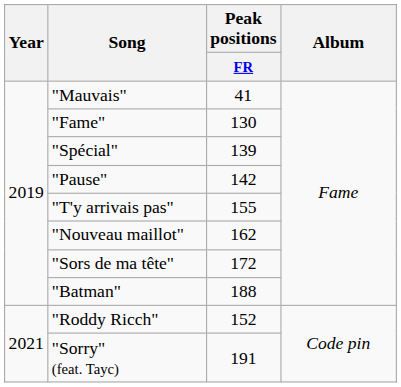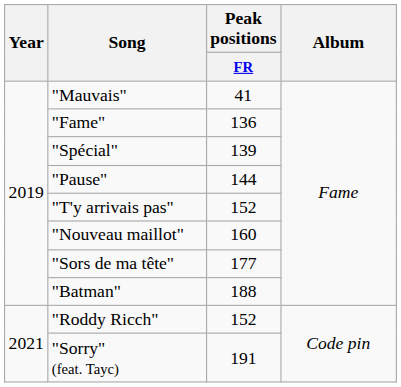"Fame" | Peak positions / FR: 130 -> 136
"Pause" | Peak positions / FR: 142 -> 144
"T'y arrivais pas" | Peak positions / FR: 155 -> 152
"Nouveau maillot" | Peak positions / FR: 162 -> 160
"Sors de ma tête" | Peak positions / FR: 172 -> 177
